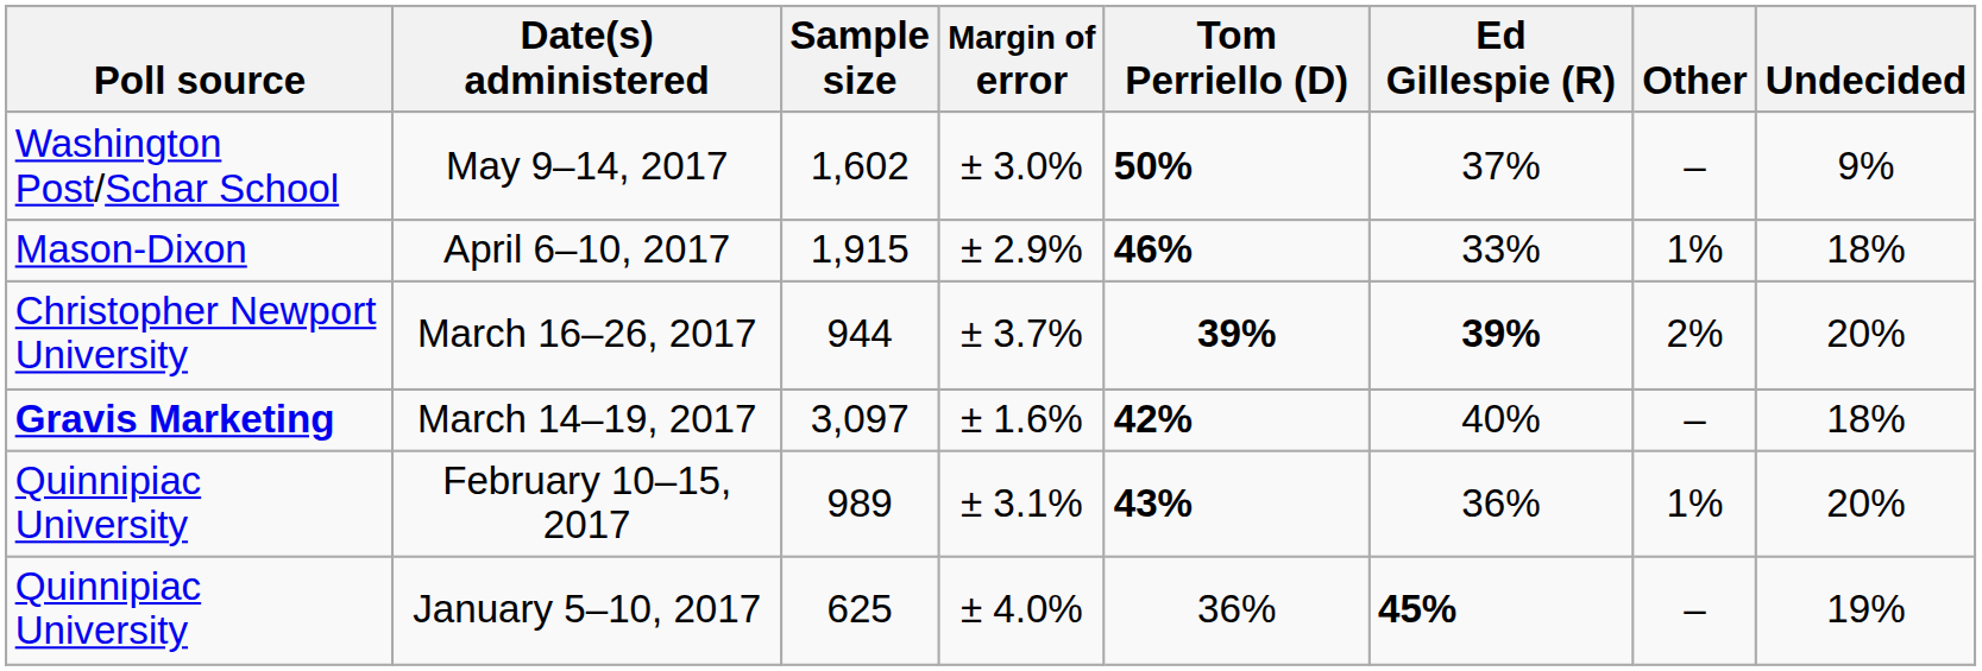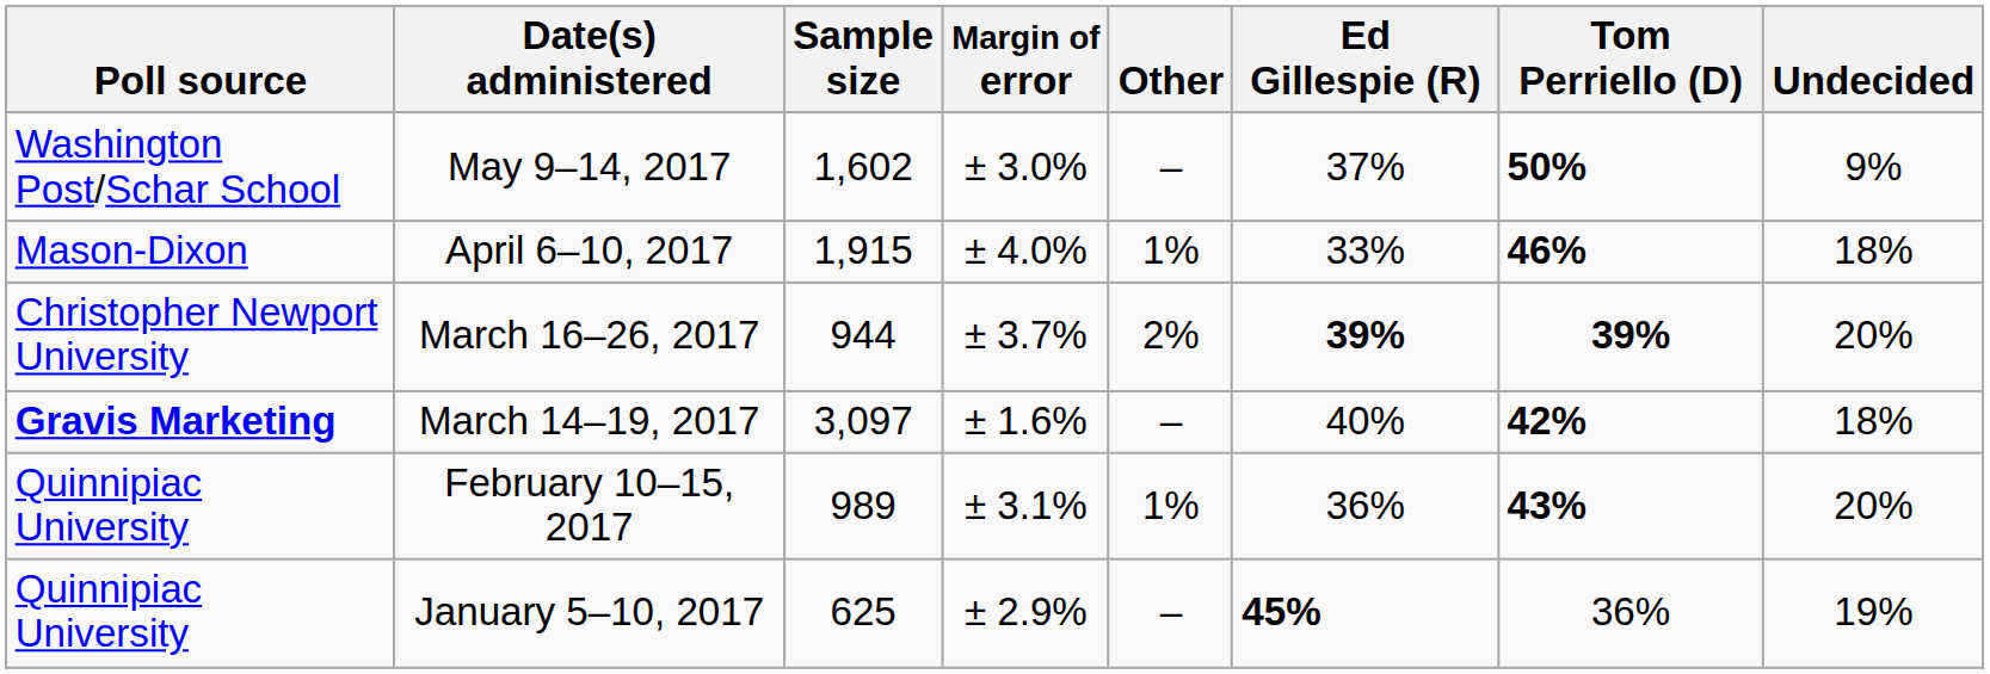columns swapped: Tom Perriello (D) <-> Other
April 6–10, 2017 | Margin of error: ± 2.9% -> ± 4.0%
January 5–10, 2017 | Margin of error: ± 4.0% -> ± 2.9%
